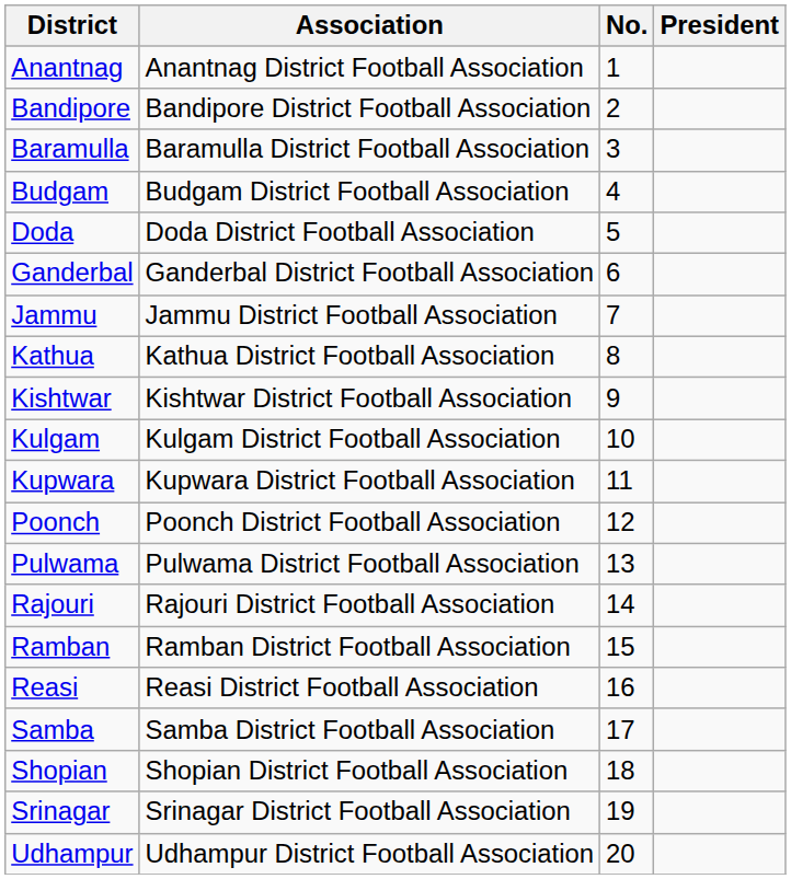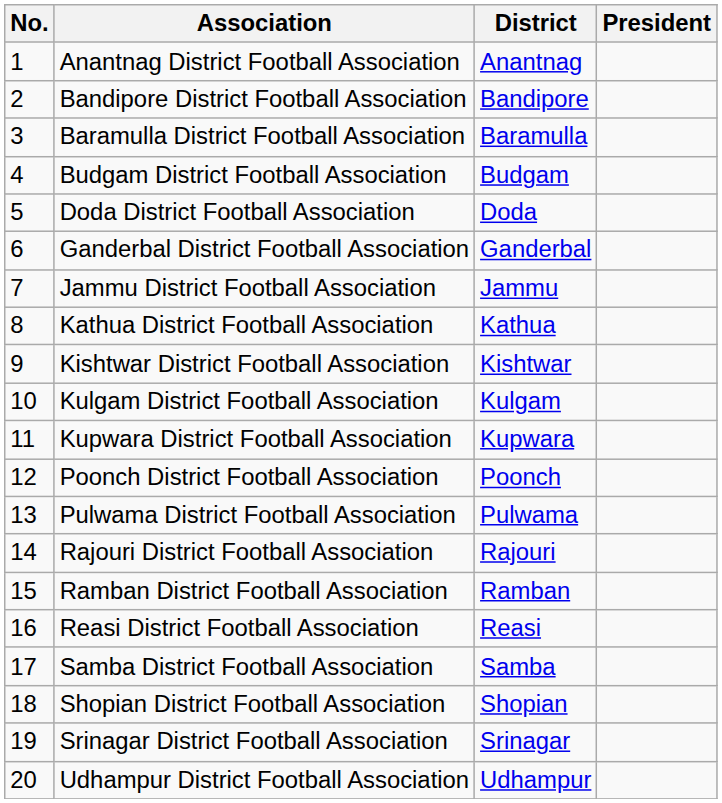columns swapped: No. <-> District
